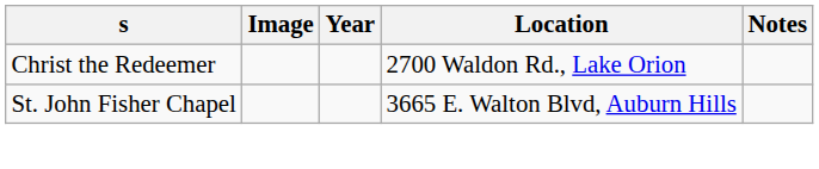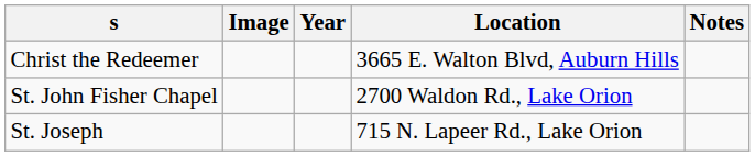Christ the Redeemer | Location: 2700 Waldon Rd., Lake Orion -> 3665 E. Walton Blvd, Auburn Hills
St. John Fisher Chapel | Location: 3665 E. Walton Blvd, Auburn Hills -> 2700 Waldon Rd., Lake Orion
+ row: St. Joseph | 715 N. Lapeer Rd., Lake Orion
